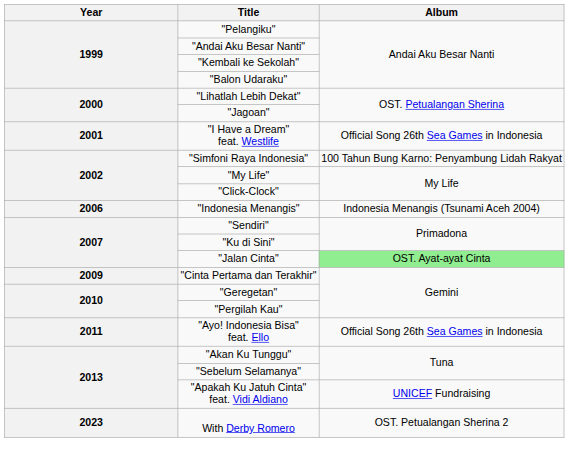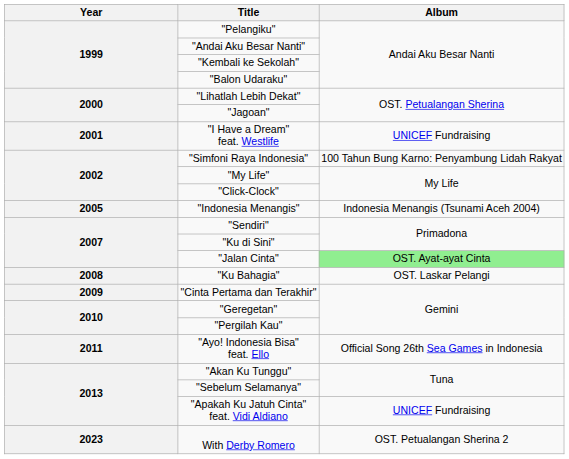"I Have a Dream" feat. Westlife | Album: Official Song 26th Sea Games in Indonesia -> UNICEF Fundraising
"Indonesia Menangis" | Year: 2006 -> 2005
+ row: 2008 | "Ku Bahagia" | OST. Laskar Pelangi
